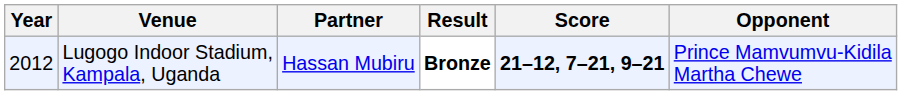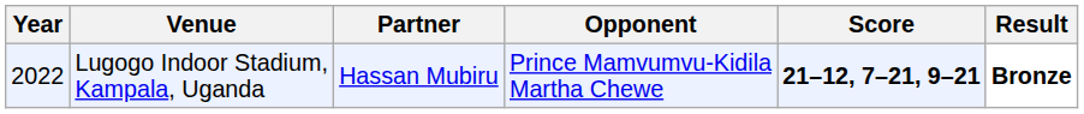columns swapped: Opponent <-> Result
Lugogo Indoor Stadium, Kampala, Uganda | Year: 2012 -> 2022
